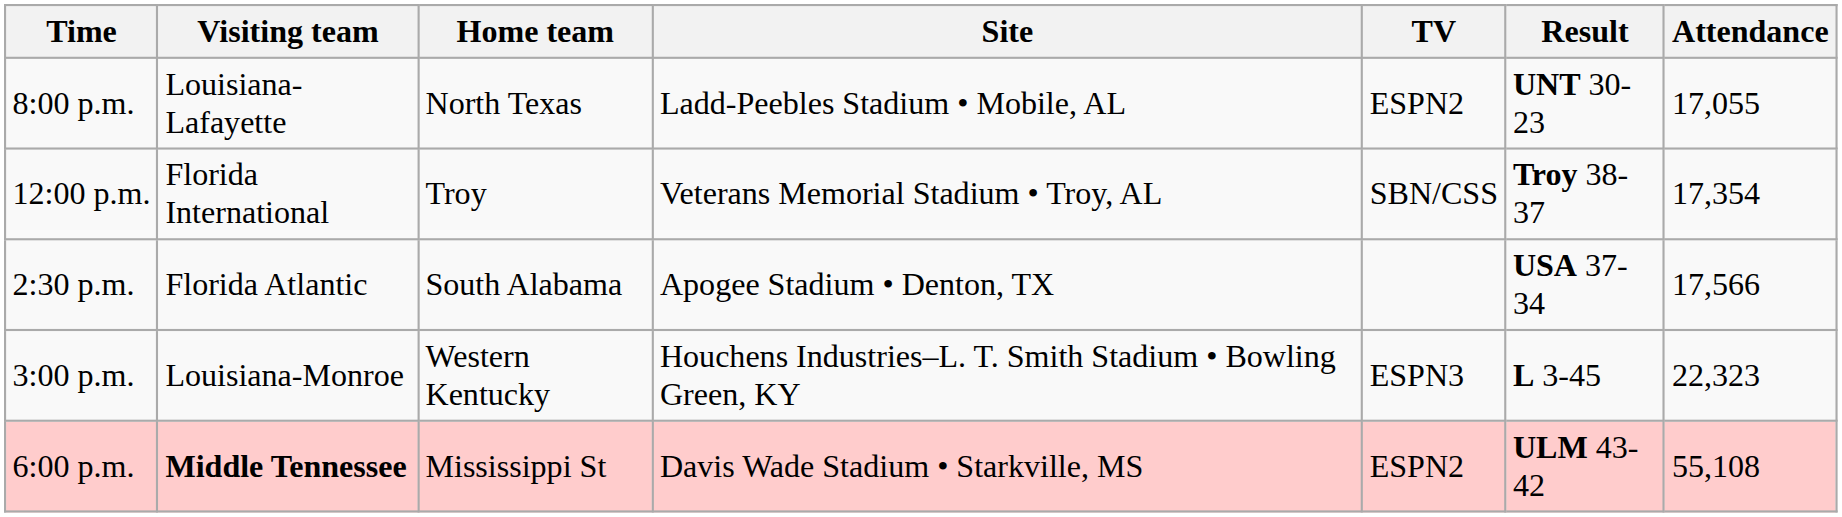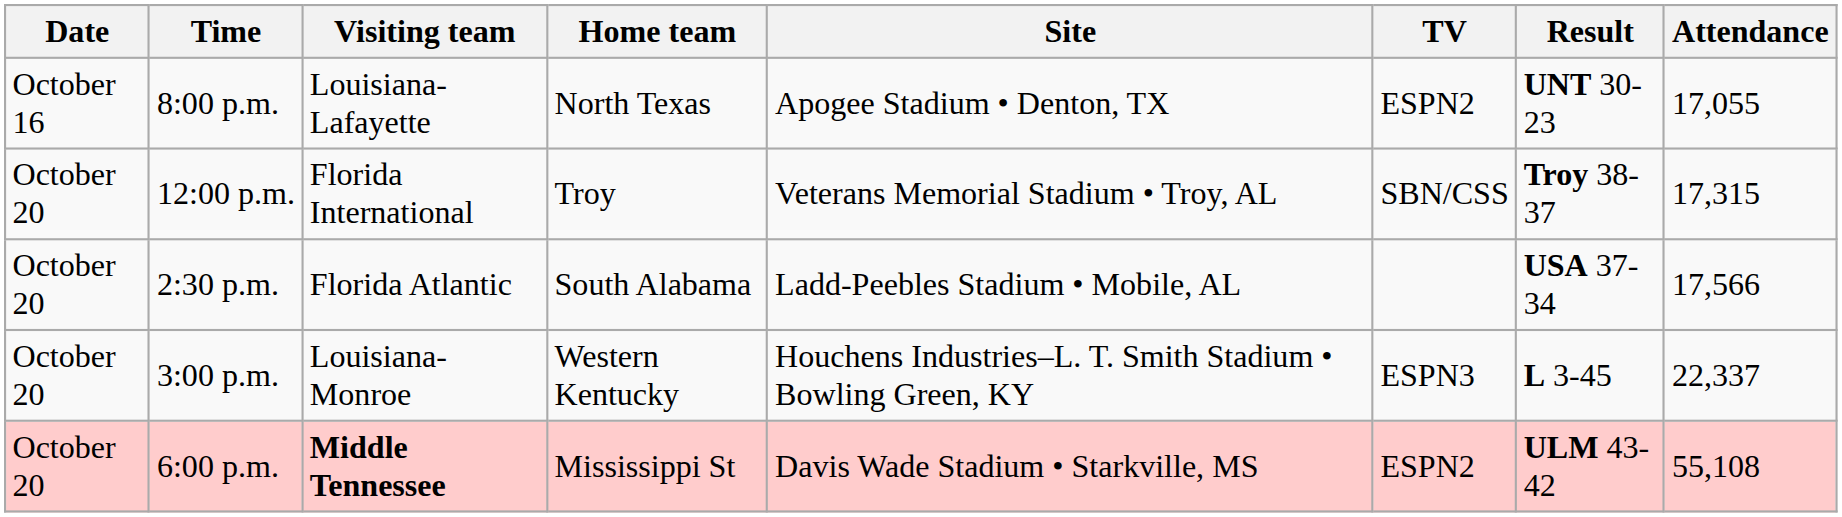+ column: Date | October 16 | October 20 | October 20 | October 20 | October 20
8:00 p.m. | Site: Ladd-Peebles Stadium • Mobile, AL -> Apogee Stadium • Denton, TX
12:00 p.m. | Attendance: 17,354 -> 17,315
2:30 p.m. | Site: Apogee Stadium • Denton, TX -> Ladd-Peebles Stadium • Mobile, AL
3:00 p.m. | Attendance: 22,323 -> 22,337
